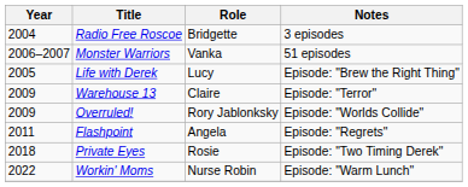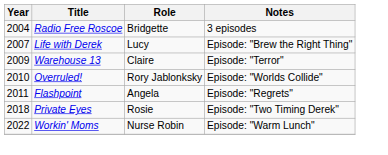- row: 2006–2007 | Monster Warriors | Vanka | 51 episodes
Life with Derek | Year: 2005 -> 2007
Overruled! | Year: 2009 -> 2010
